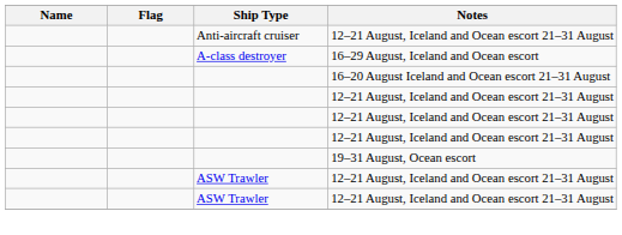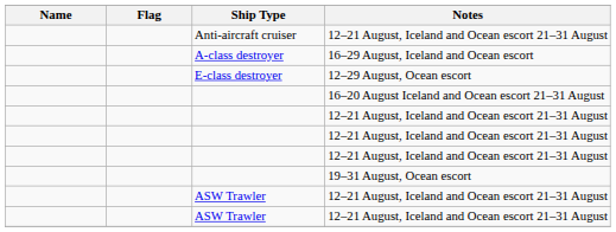+ row: E-class destroyer | 12–29 August, Ocean escort
